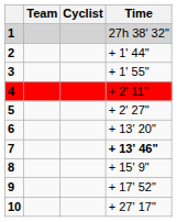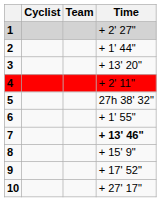columns swapped: Cyclist <-> Team
1 | Time: 27h 38' 32" -> + 2' 27"
3 | Time: + 1' 55" -> + 13' 20"
5 | Time: + 2' 27" -> 27h 38' 32"
6 | Time: + 13' 20" -> + 1' 55"
